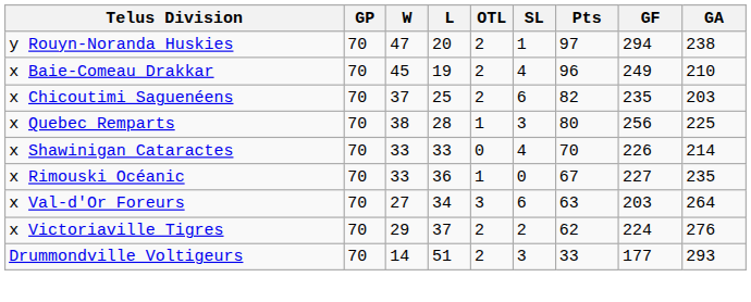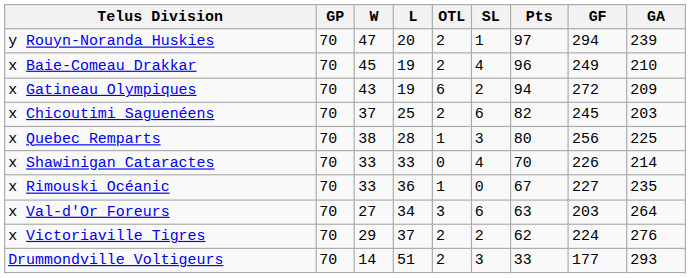y Rouyn-Noranda Huskies | GA: 238 -> 239
+ row: x Gatineau Olympiques | 70 | 43 | 19 | 6 | 2 | 94 | 272 | 209
x Chicoutimi Saguenéens | GF: 235 -> 245
